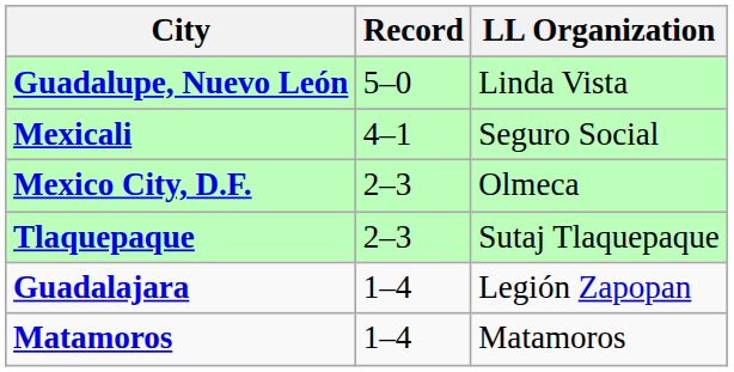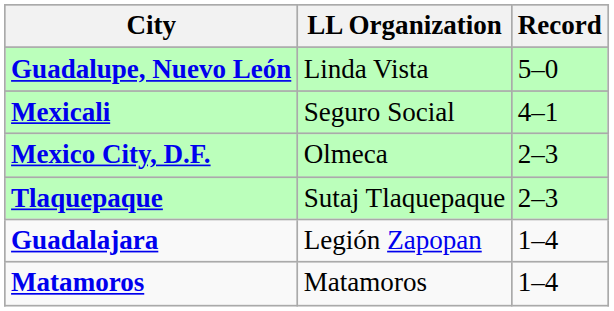columns swapped: LL Organization <-> Record
